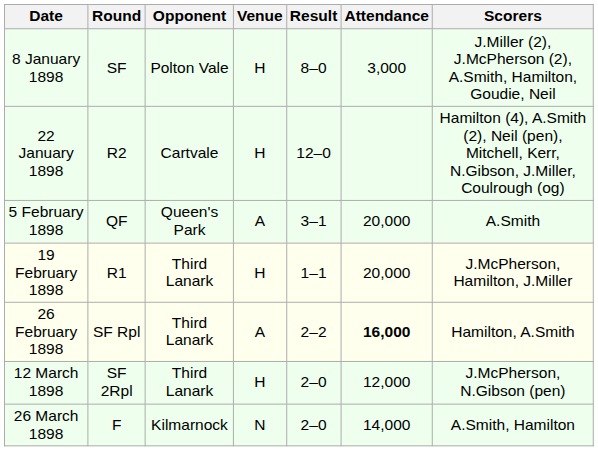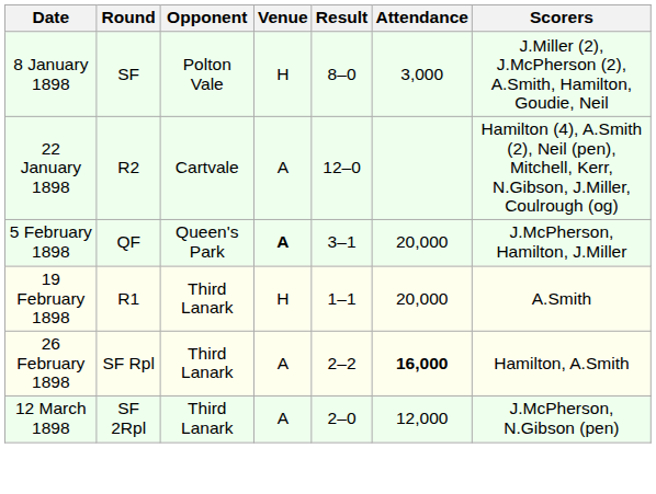22 January 1898 | Venue: H -> A
5 February 1898 | Venue: normal -> bold
5 February 1898 | Scorers: A.Smith -> J.McPherson, Hamilton, J.Miller
19 February 1898 | Scorers: J.McPherson, Hamilton, J.Miller -> A.Smith
12 March 1898 | Venue: H -> A
- row: 26 March 1898 | F | Kilmarnock | N | 2–0 | 14,000 | A.Smith, Hamilton
